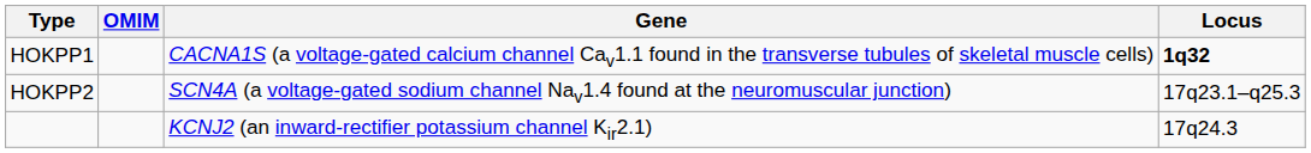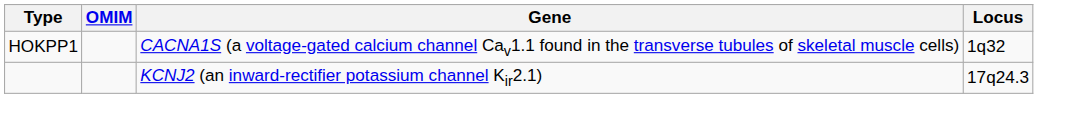HOKPP1 | Locus: bold -> normal
- row: HOKPP2 | SCN4A (a voltage-gated sodium channel Nav1.4 found at the neuromuscular junction) | 17q23.1–q25.3
